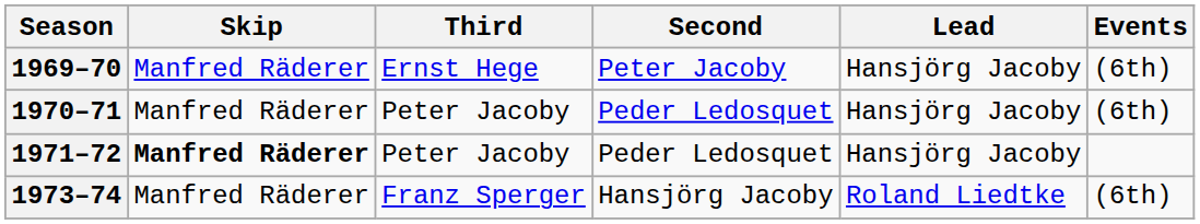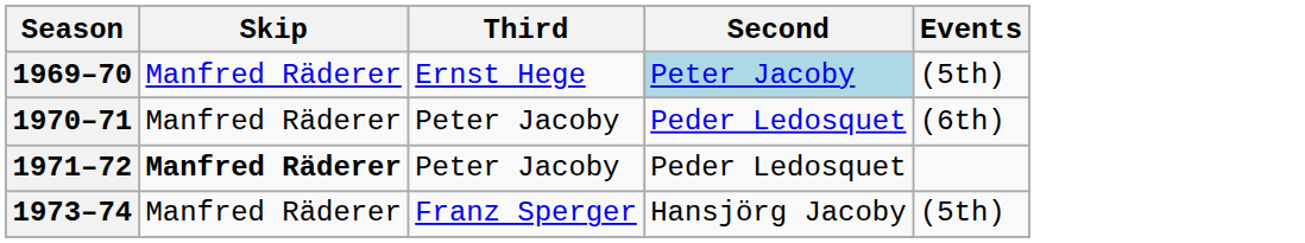- column: Lead | Hansjörg Jacoby | Hansjörg Jacoby | Hansjörg Jacoby | Roland Liedtke
1969–70 | Second: no background -> lightblue background
1969–70 | Events: (6th) -> (5th)
1973–74 | Events: (6th) -> (5th)
